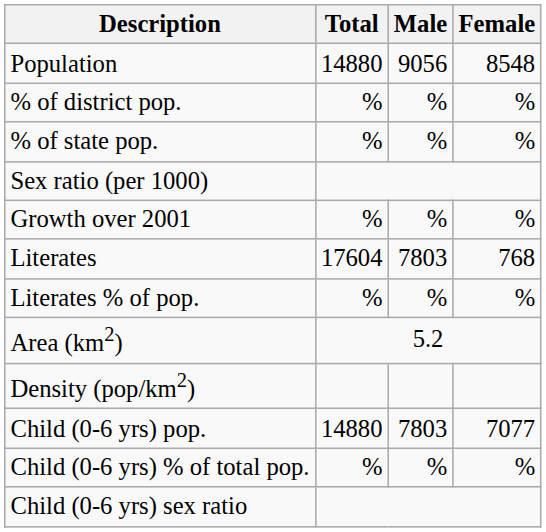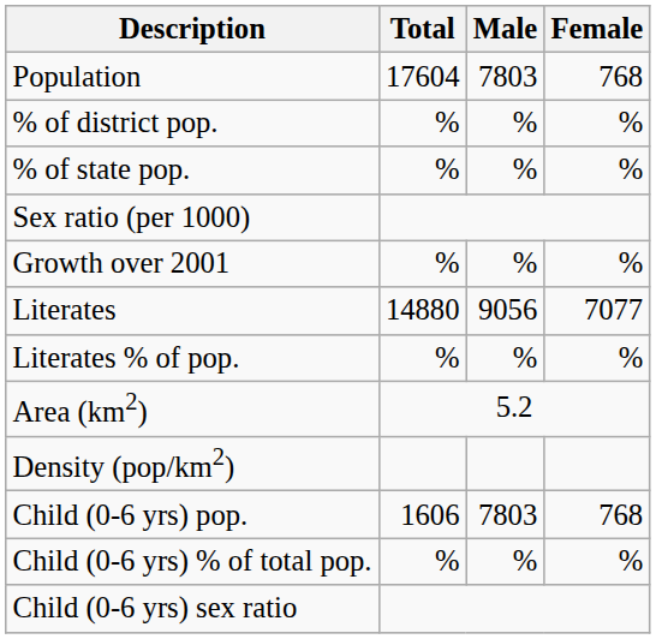Population | Total: 14880 -> 17604
Population | Male: 9056 -> 7803
Population | Female: 8548 -> 768
Literates | Total: 17604 -> 14880
Literates | Male: 7803 -> 9056
Literates | Female: 768 -> 7077
Child (0-6 yrs) pop. | Total: 14880 -> 1606
Child (0-6 yrs) pop. | Female: 7077 -> 768
